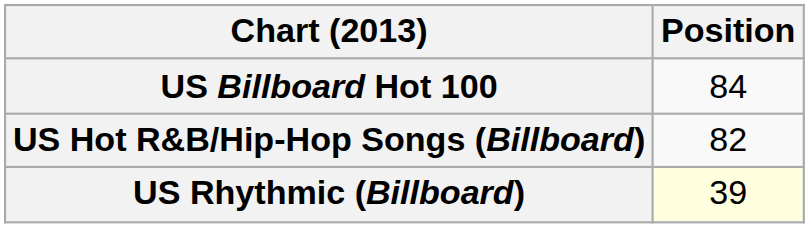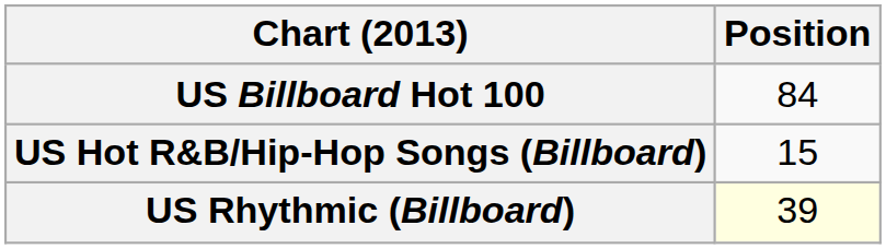US Hot R&B/Hip-Hop Songs (Billboard) | Position: 82 -> 15
